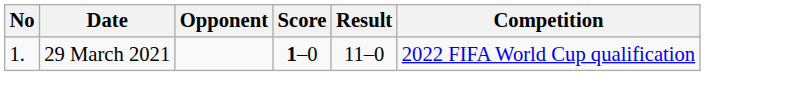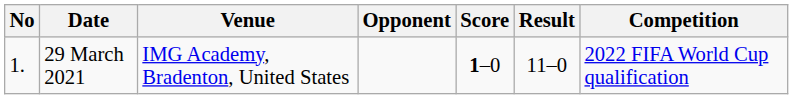+ column: Venue | IMG Academy, Bradenton, United States
